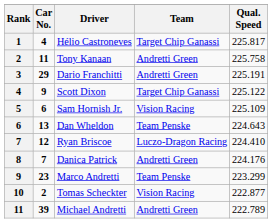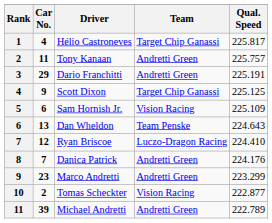Tony Kanaan | Qual. Speed: 225.758 -> 225.757
Scott Dixon | Qual. Speed: 225.122 -> 225.125
Marco Andretti | Team: Team Penske -> Andretti Green
